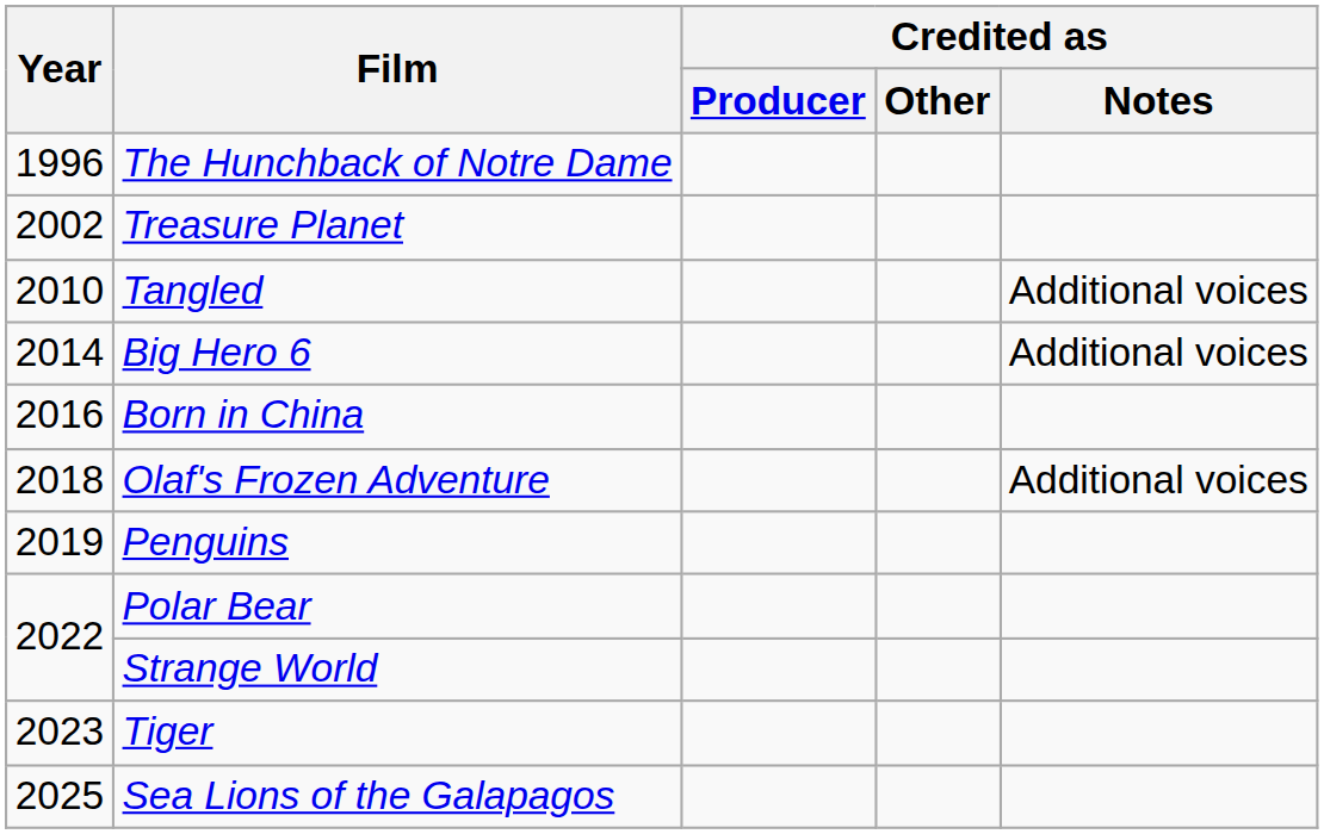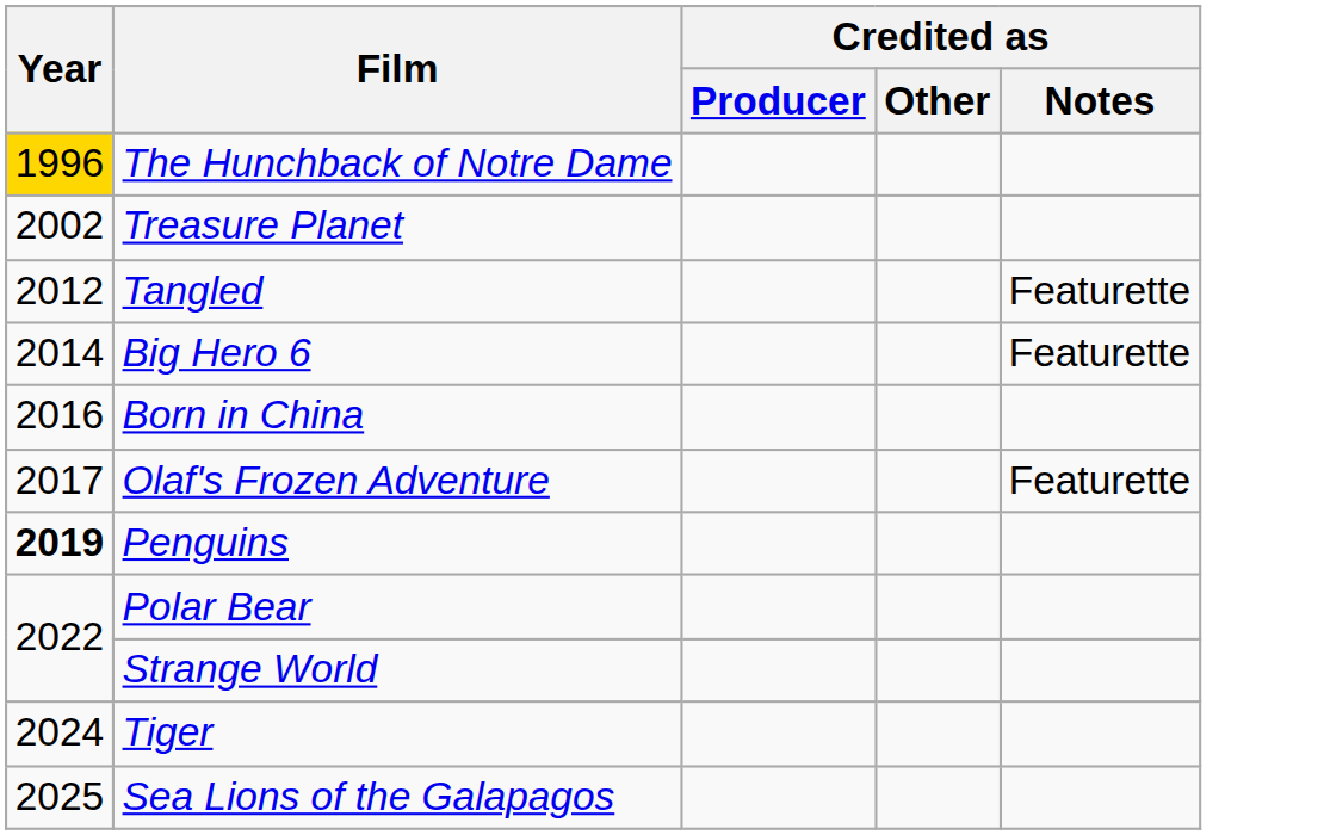The Hunchback of Notre Dame | Year: no background -> gold background
Tangled | Year: 2010 -> 2012
Tangled | Credited as / Notes: Additional voices -> Featurette
Big Hero 6 | Credited as / Notes: Additional voices -> Featurette
Olaf's Frozen Adventure | Year: 2018 -> 2017
Olaf's Frozen Adventure | Credited as / Notes: Additional voices -> Featurette
Penguins | Year: normal -> bold
Tiger | Year: 2023 -> 2024
